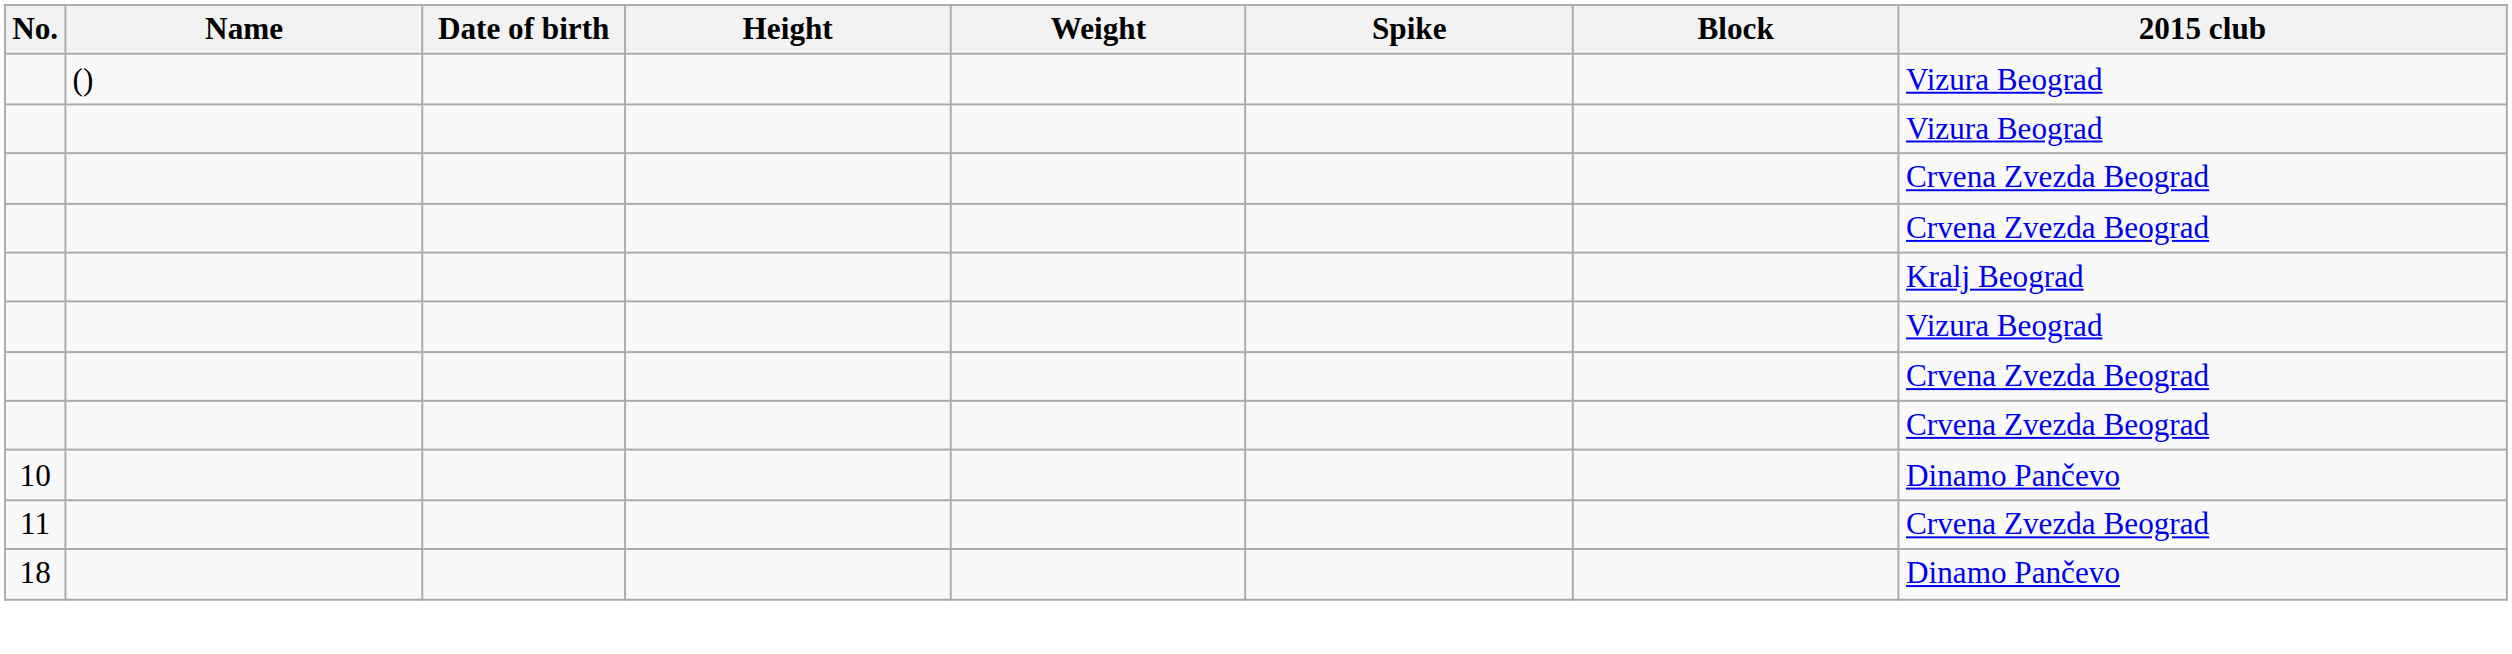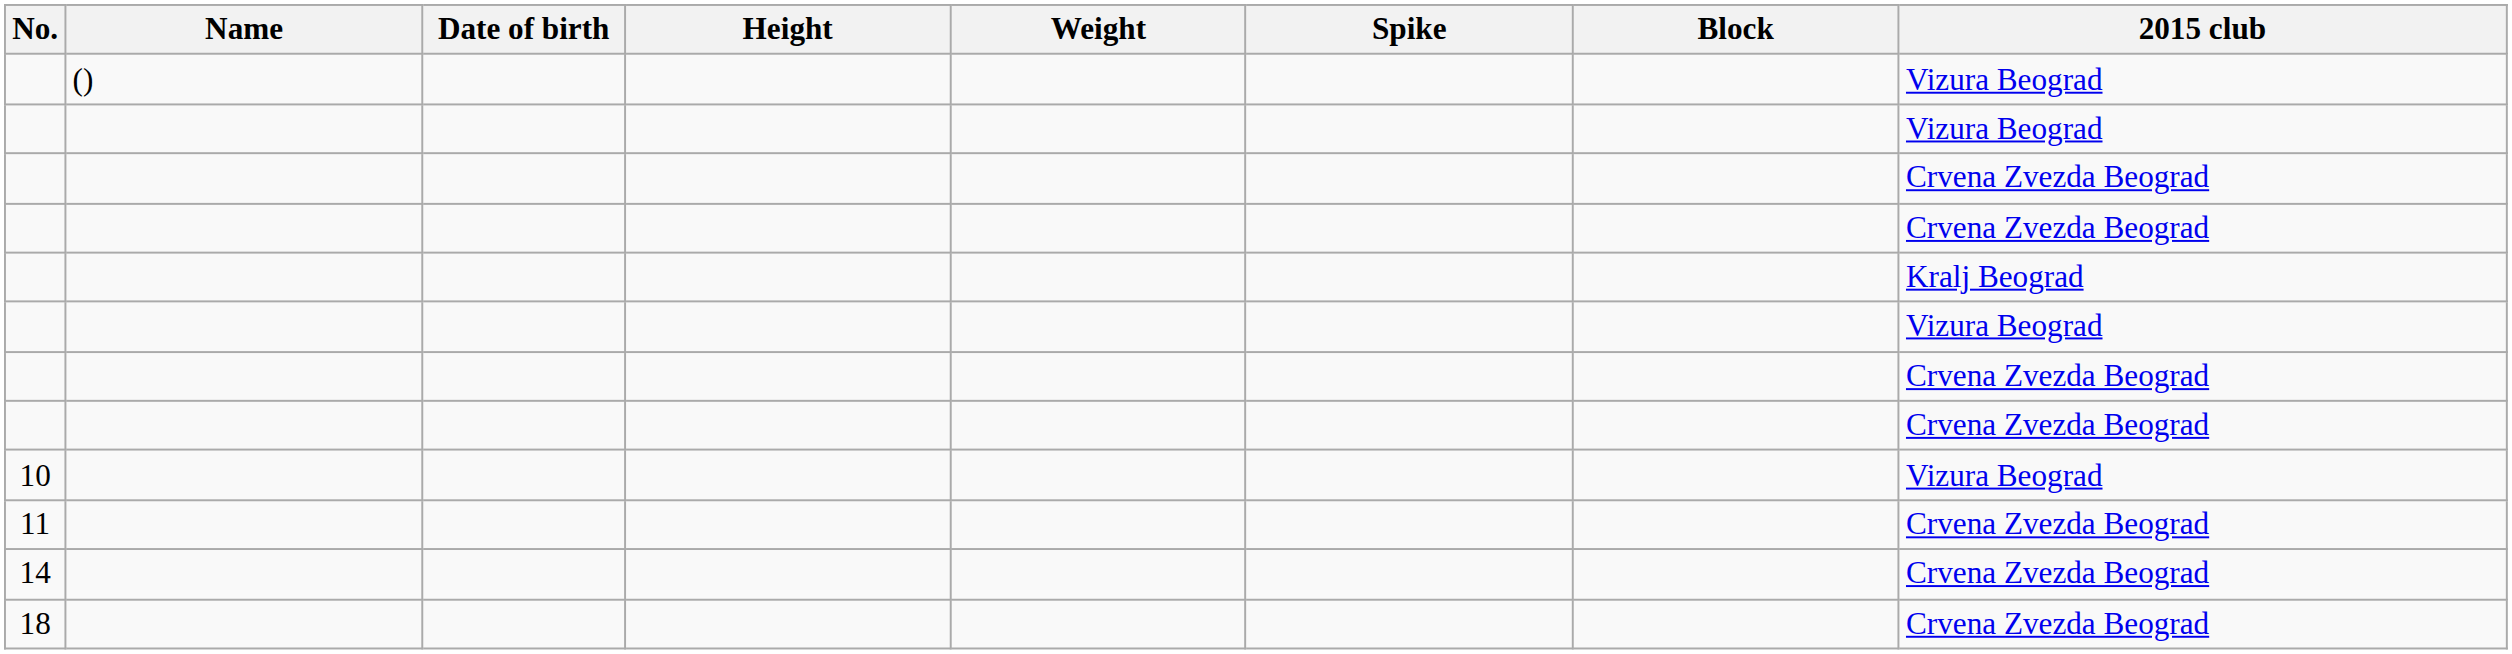10 | 2015 club: Dinamo Pančevo -> Vizura Beograd
+ row: 14 | Crvena Zvezda Beograd
18 | 2015 club: Dinamo Pančevo -> Crvena Zvezda Beograd
